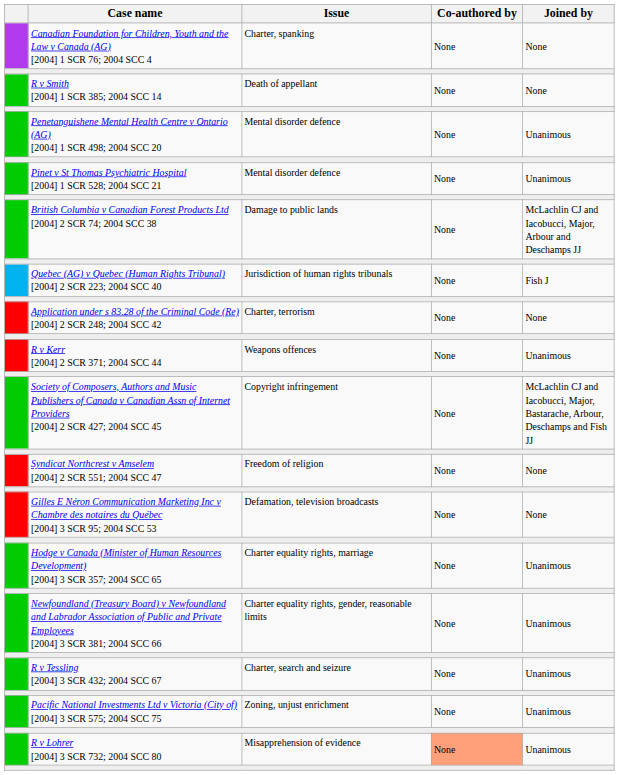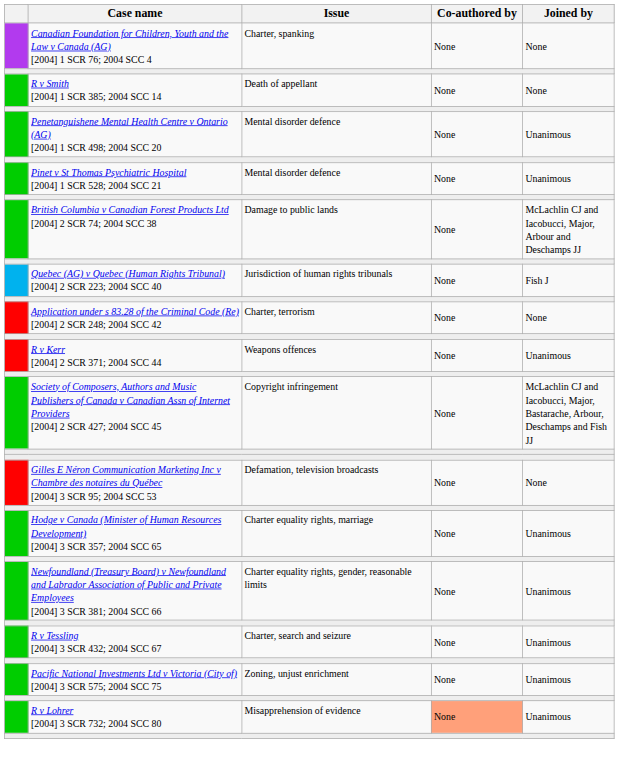- row: Syndicat Northcrest v Amselem [2004] 2 SCR 551; 2004 SCC 47 | Freedom of religion | None | None
